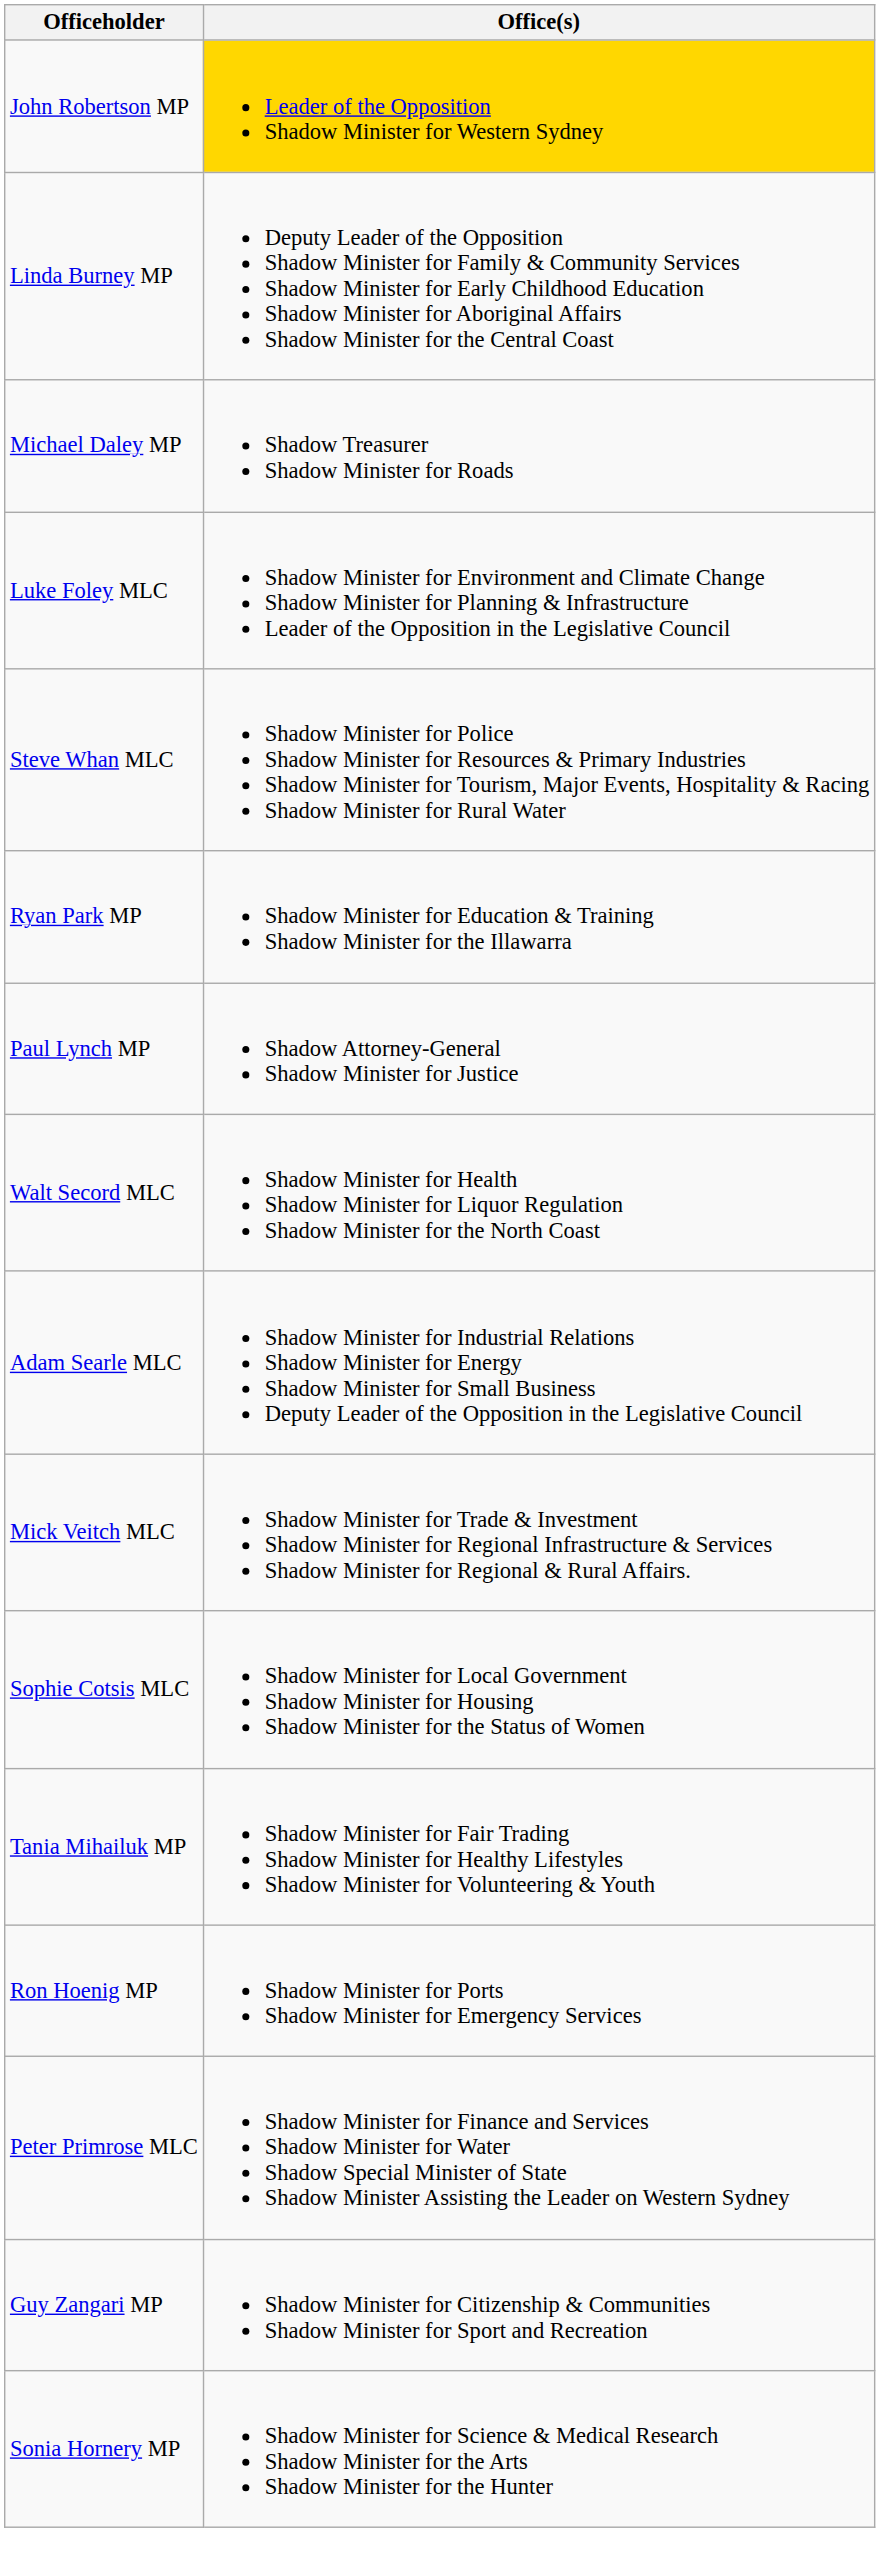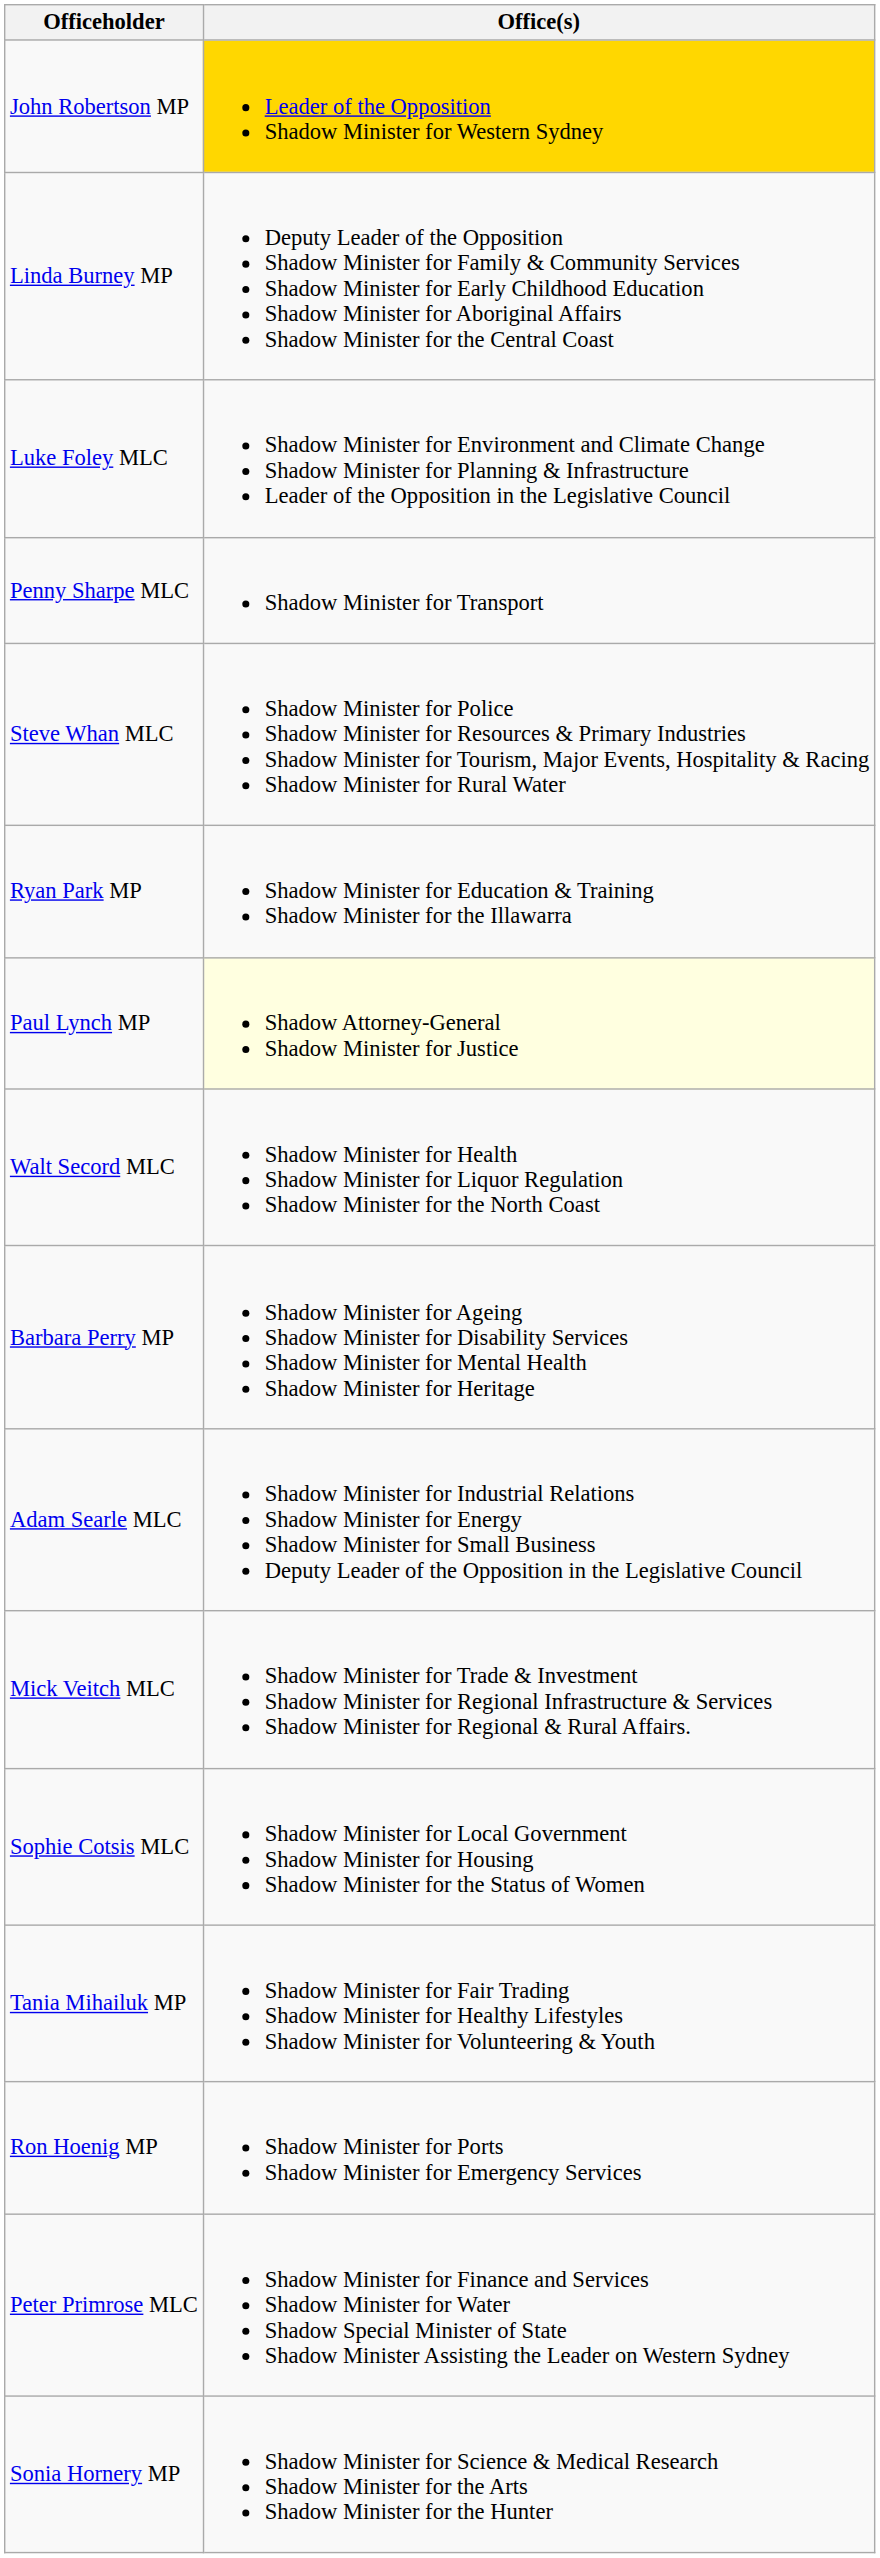- row: Michael Daley MP | Shadow Treasurer Shadow Minister for Roads
+ row: Penny Sharpe MLC | Shadow Minister for Transport
Paul Lynch MP | Office(s): no background -> lightyellow background
+ row: Barbara Perry MP | Shadow Minister for Ageing Shadow Minister for Disability Services Shadow Minister for Mental Health Shadow Minister for Heritage
- row: Guy Zangari MP | Shadow Minister for Citizenship & Communities Shadow Minister for Sport and Recreation
